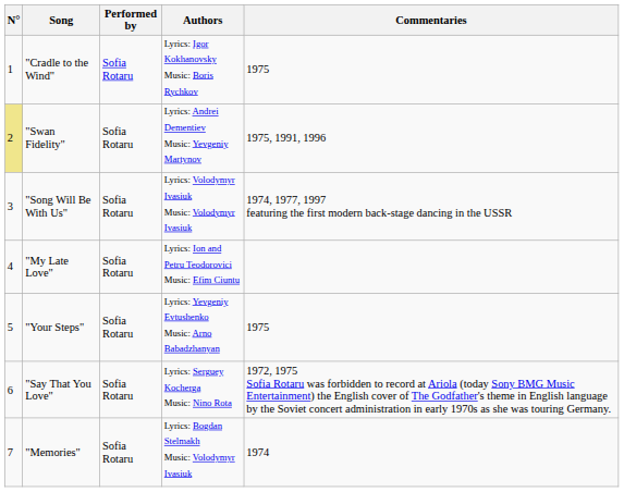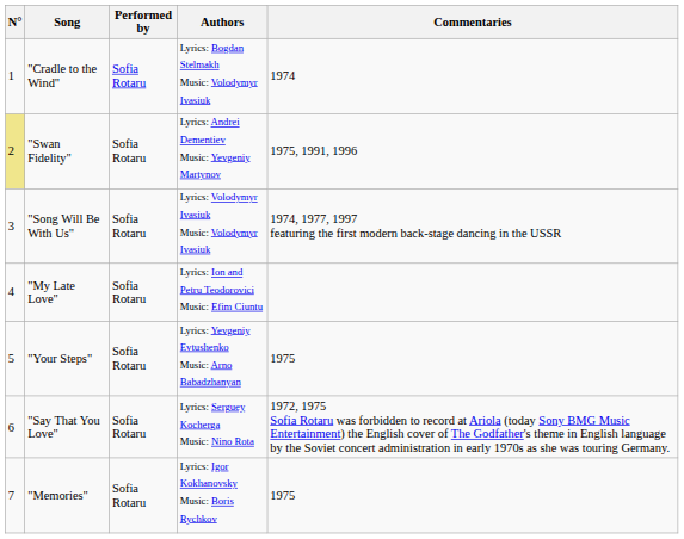"Cradle to the Wind" | Authors: Lyrics: Igor Kokhanovsky Music: Boris Rychkov -> Lyrics: Bogdan Stelmakh Music: Volodymyr Ivasiuk
"Cradle to the Wind" | Commentaries: 1975 -> 1974
"Memories" | Authors: Lyrics: Bogdan Stelmakh Music: Volodymyr Ivasiuk -> Lyrics: Igor Kokhanovsky Music: Boris Rychkov
"Memories" | Commentaries: 1974 -> 1975
